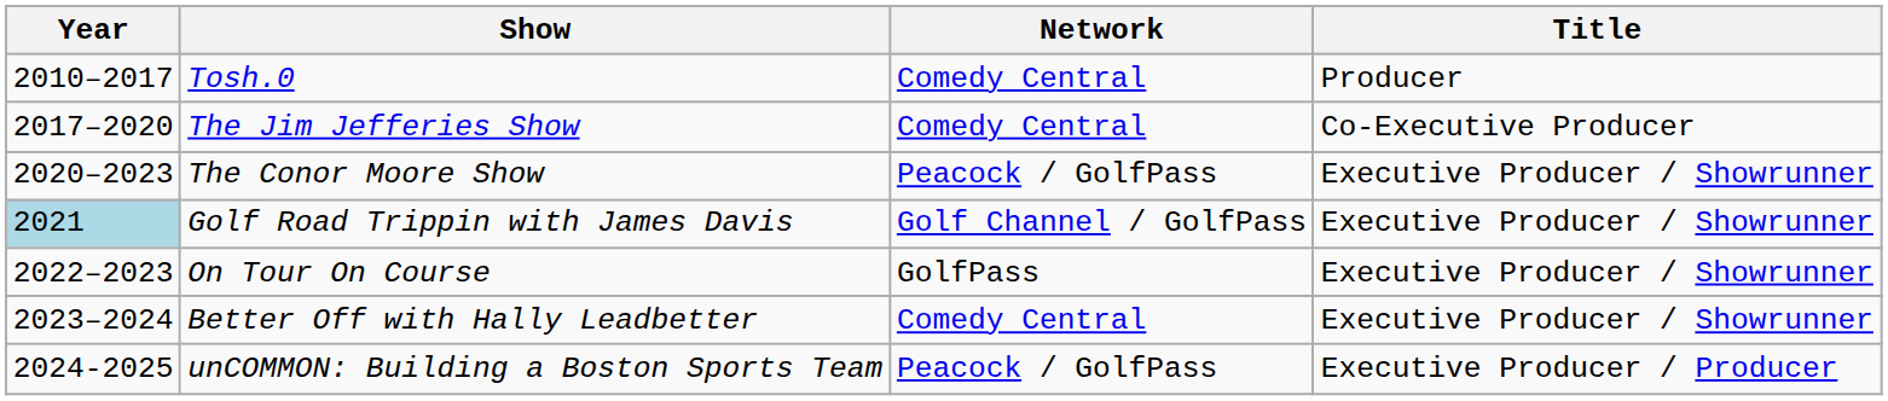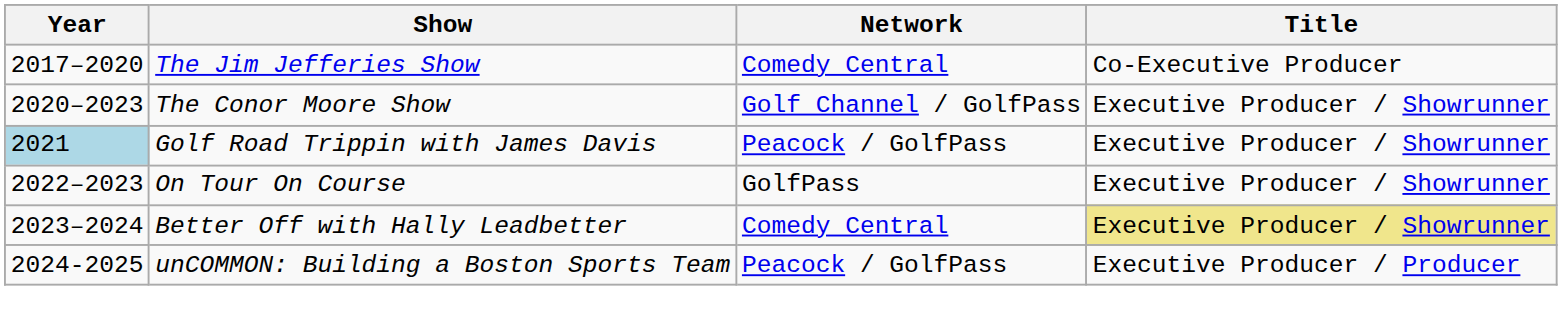- row: 2010–2017 | Tosh.0 | Comedy Central | Producer
The Conor Moore Show | Network: Peacock / GolfPass -> Golf Channel / GolfPass
Golf Road Trippin with James Davis | Network: Golf Channel / GolfPass -> Peacock / GolfPass
Better Off with Hally Leadbetter | Title: no background -> khaki background
